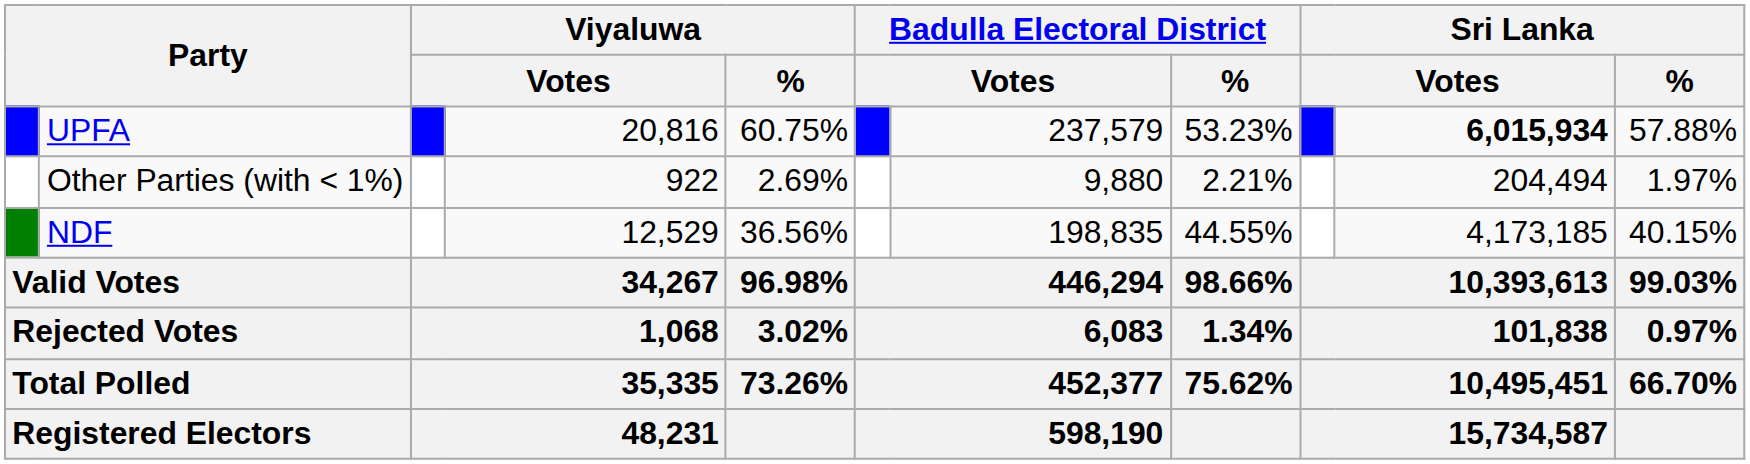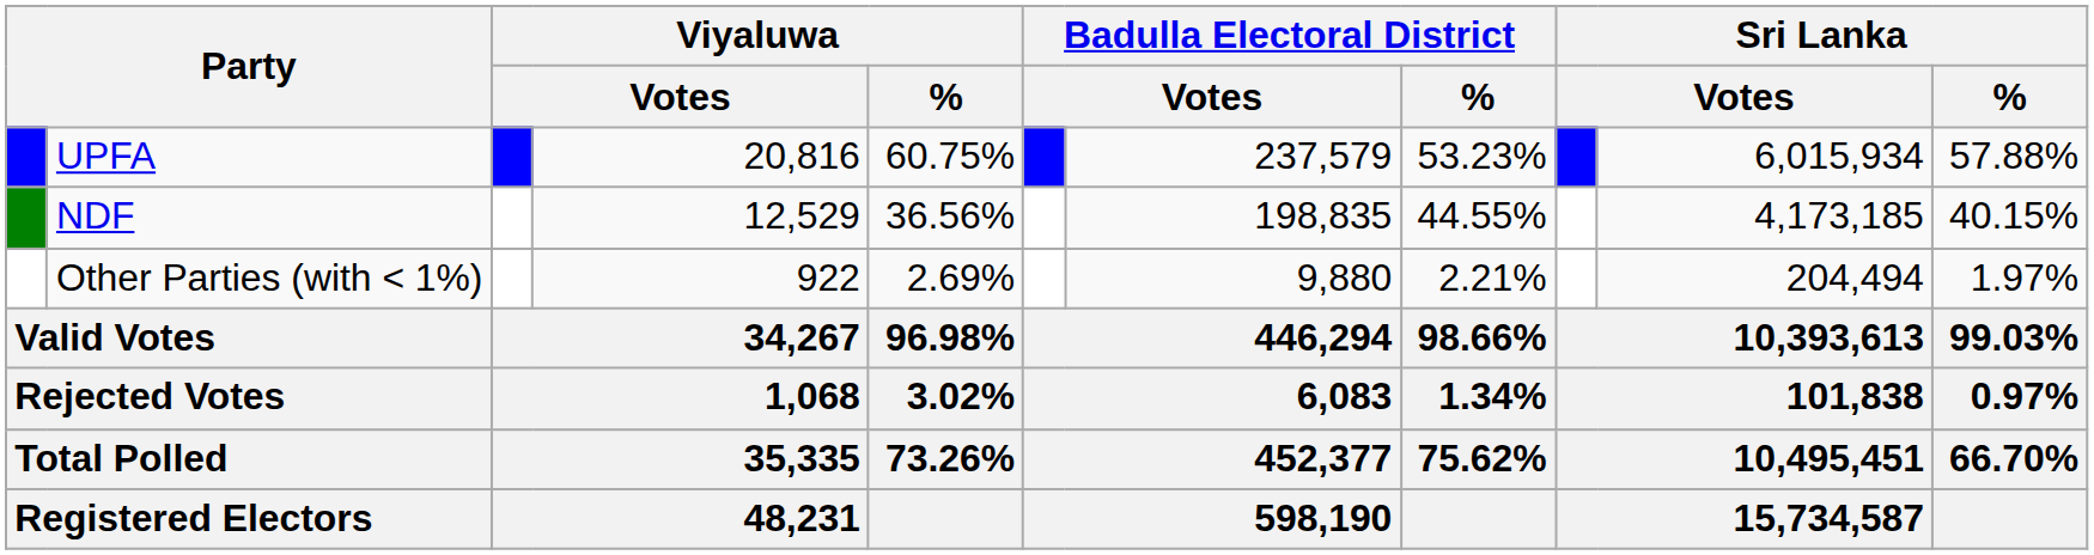UPFA | column 10: bold -> normal
rows swapped: NDF <-> Other Parties (with < 1%)
